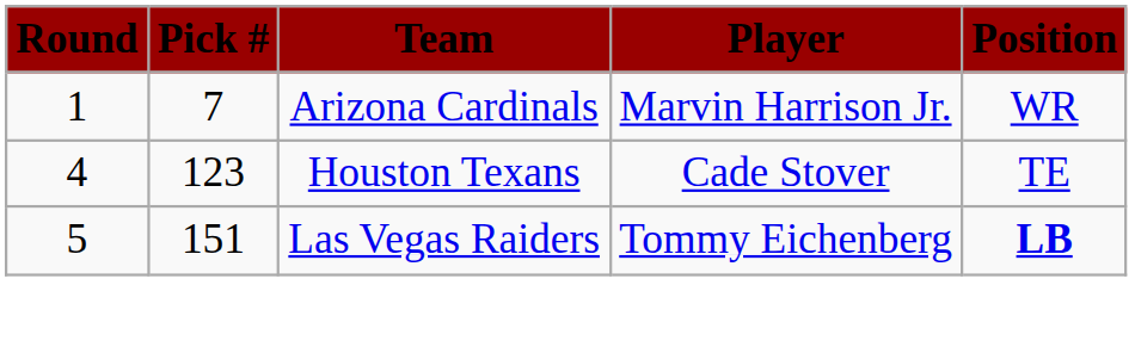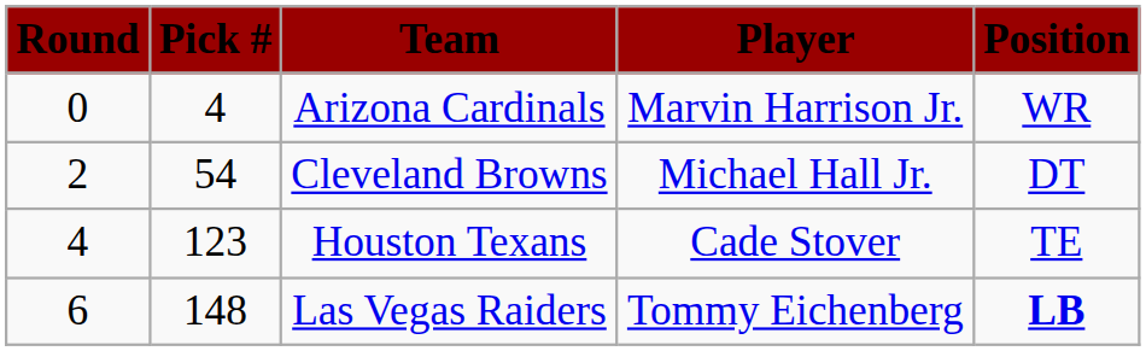Arizona Cardinals | Round: 1 -> 0
Arizona Cardinals | Pick #: 7 -> 4
+ row: 2 | 54 | Cleveland Browns | Michael Hall Jr. | DT
Las Vegas Raiders | Round: 5 -> 6
Las Vegas Raiders | Pick #: 151 -> 148
